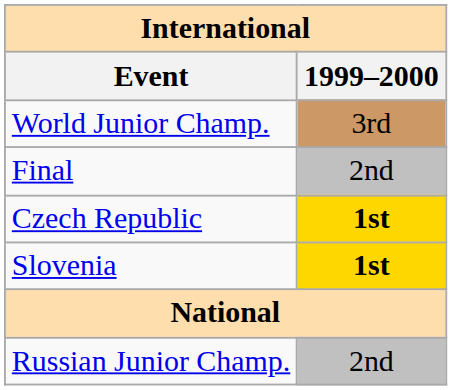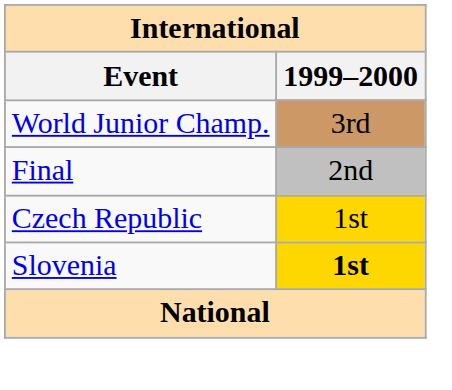Czech Republic | 1999–2000: bold -> normal
- row: Russian Junior Champ. | 2nd
